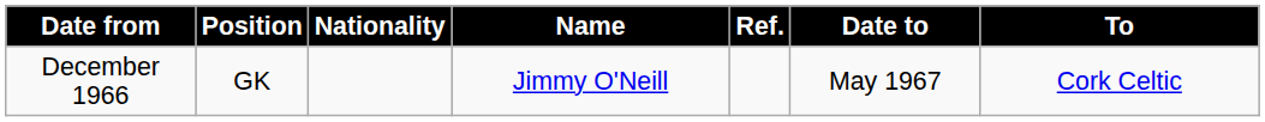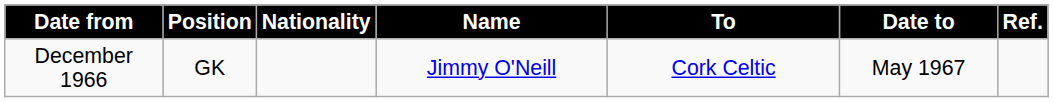columns swapped: To <-> Ref.
